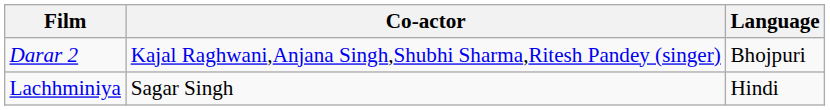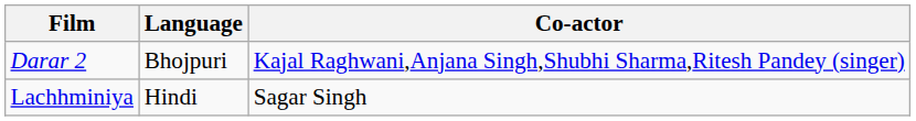columns swapped: Co-actor <-> Language
